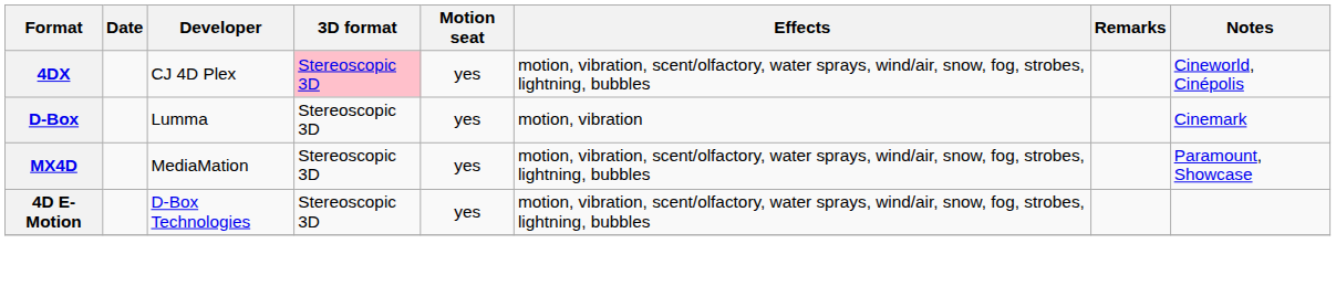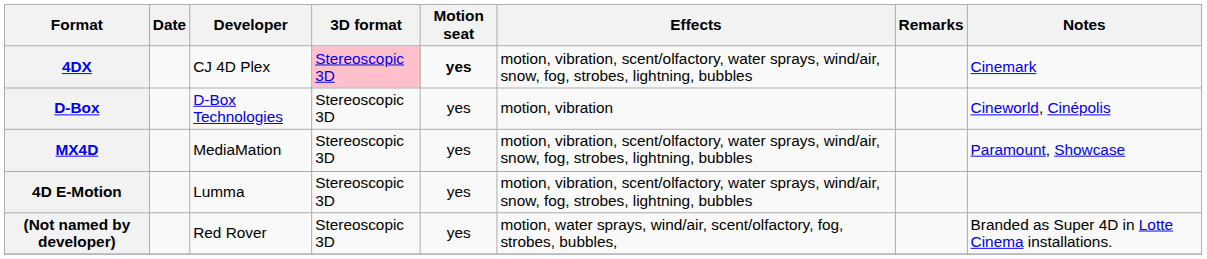4DX | Motion seat: normal -> bold
4DX | Notes: Cineworld, Cinépolis -> Cinemark
D-Box | Developer: Lumma -> D-Box Technologies
D-Box | Notes: Cinemark -> Cineworld, Cinépolis
4D E-Motion | Developer: D-Box Technologies -> Lumma
+ row: (Not named by developer) | Red Rover | Stereoscopic 3D | yes | motion, water sprays, wind/air, scent/olfactory, fog, strobes, bubbles, | Branded as Super 4D in Lotte Cinema installations.
